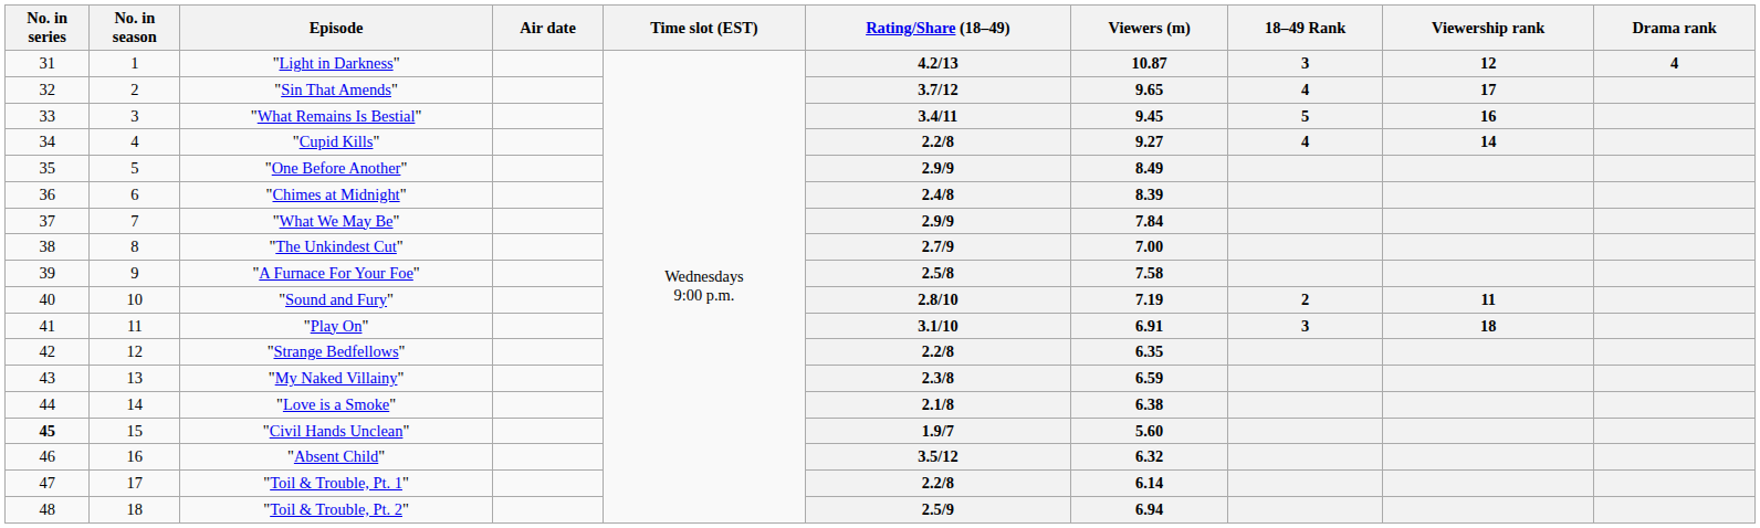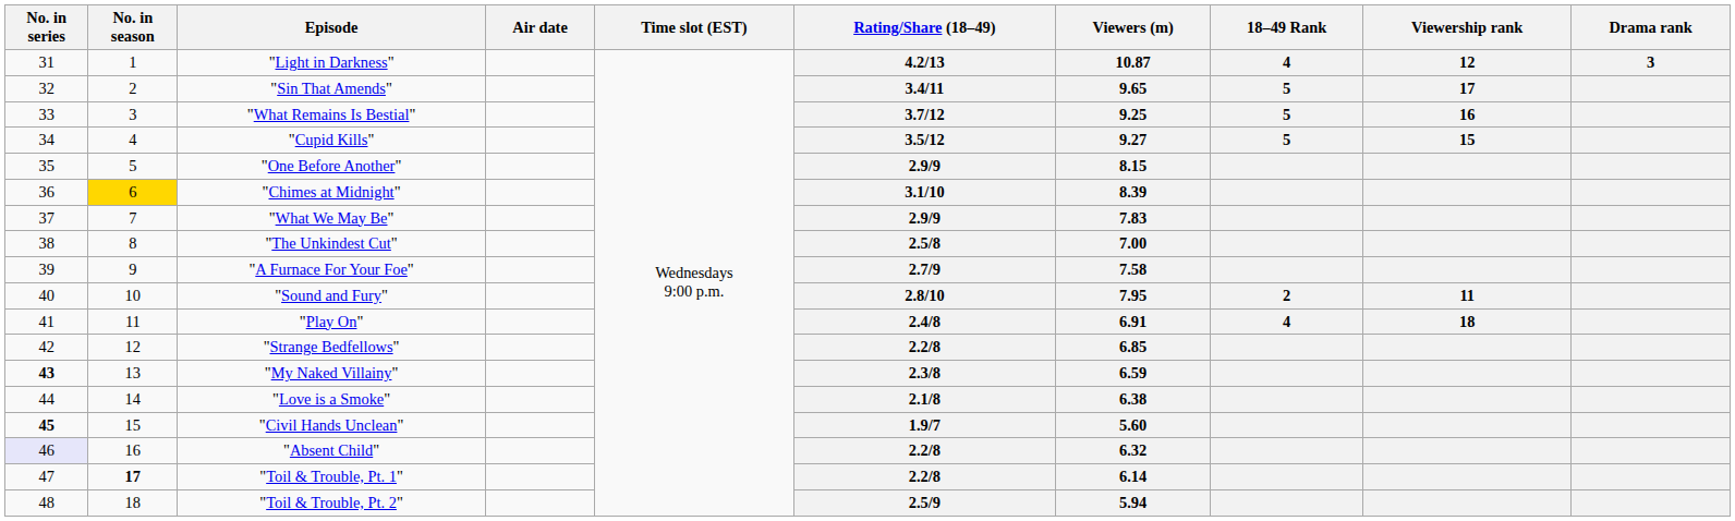"Light in Darkness" | 18–49 Rank: 3 -> 4
"Light in Darkness" | Drama rank: 4 -> 3
"Sin That Amends" | Rating/Share (18–49): 3.7/12 -> 3.4/11
"Sin That Amends" | 18–49 Rank: 4 -> 5
"What Remains Is Bestial" | Rating/Share (18–49): 3.4/11 -> 3.7/12
"What Remains Is Bestial" | Viewers (m): 9.45 -> 9.25
"Cupid Kills" | Rating/Share (18–49): 2.2/8 -> 3.5/12
"Cupid Kills" | 18–49 Rank: 4 -> 5
"Cupid Kills" | Viewership rank: 14 -> 15
"One Before Another" | Viewers (m): 8.49 -> 8.15
"Chimes at Midnight" | No. in season: no background -> gold background
"Chimes at Midnight" | Rating/Share (18–49): 2.4/8 -> 3.1/10
"What We May Be" | Viewers (m): 7.84 -> 7.83
"The Unkindest Cut" | Rating/Share (18–49): 2.7/9 -> 2.5/8
"A Furnace For Your Foe" | Rating/Share (18–49): 2.5/8 -> 2.7/9
"Sound and Fury" | Viewers (m): 7.19 -> 7.95
"Play On" | Rating/Share (18–49): 3.1/10 -> 2.4/8
"Play On" | 18–49 Rank: 3 -> 4
"Strange Bedfellows" | Viewers (m): 6.35 -> 6.85
"My Naked Villainy" | No. in series: normal -> bold
"Absent Child" | No. in series: no background -> lavender background
"Absent Child" | Rating/Share (18–49): 3.5/12 -> 2.2/8
"Toil & Trouble, Pt. 1" | No. in season: normal -> bold
"Toil & Trouble, Pt. 2" | Viewers (m): 6.94 -> 5.94
